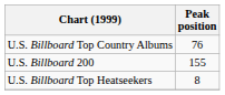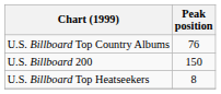U.S. Billboard 200 | Peak position: 155 -> 150
